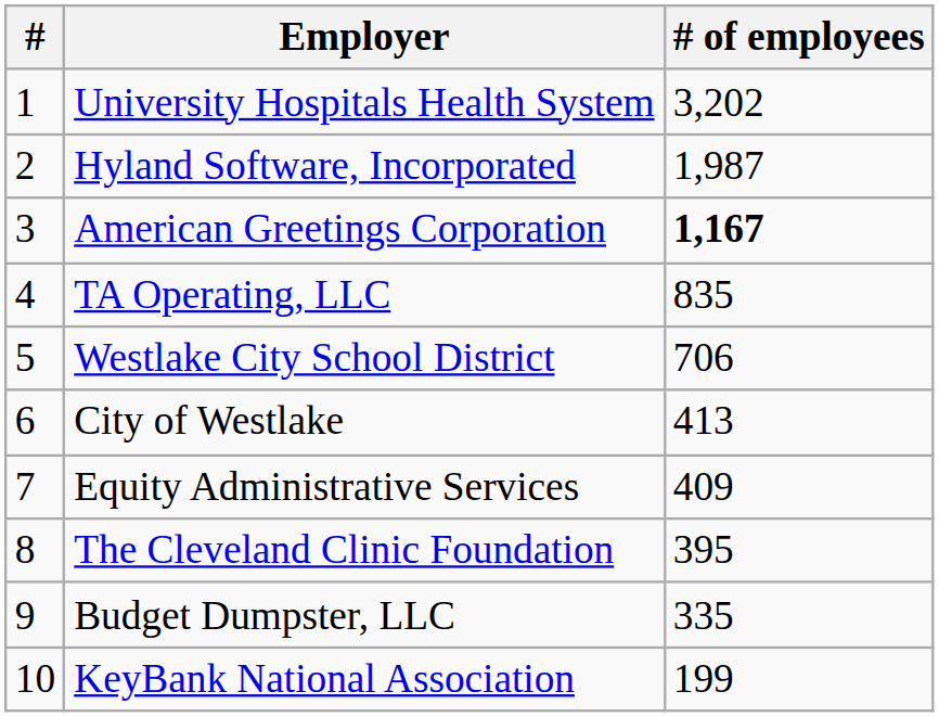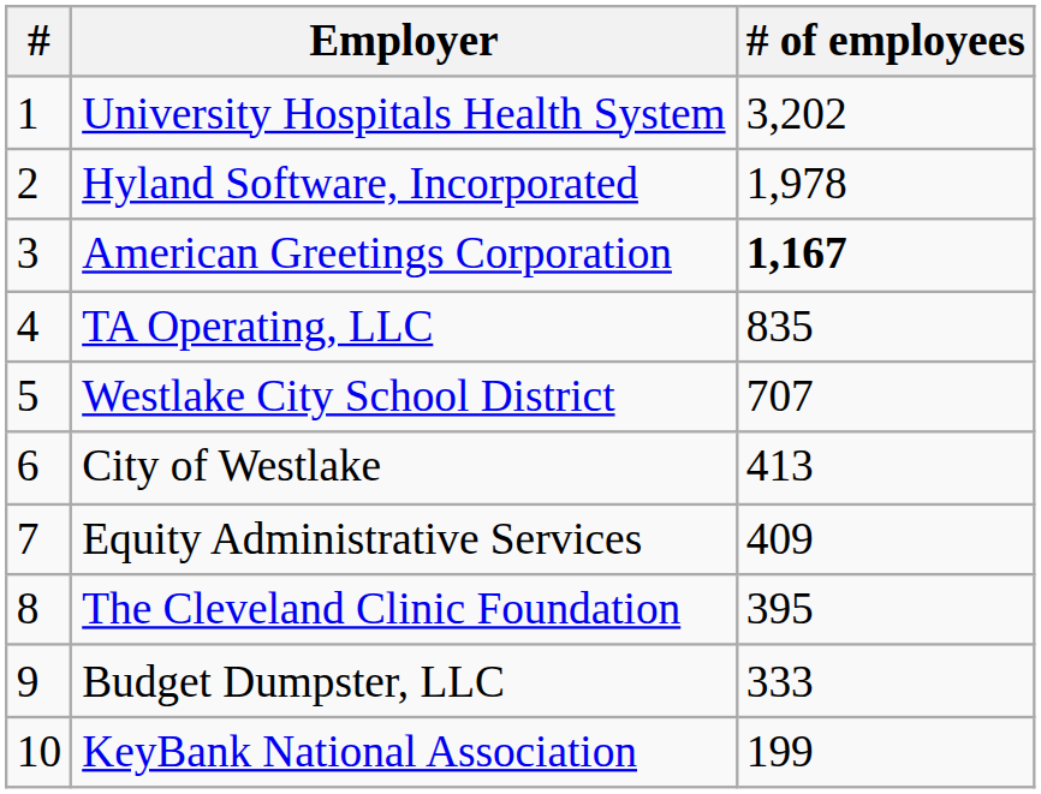Hyland Software, Incorporated | # of employees: 1,987 -> 1,978
Westlake City School District | # of employees: 706 -> 707
Budget Dumpster, LLC | # of employees: 335 -> 333
